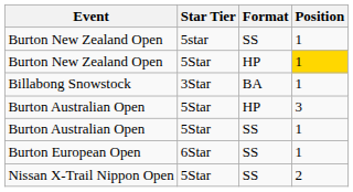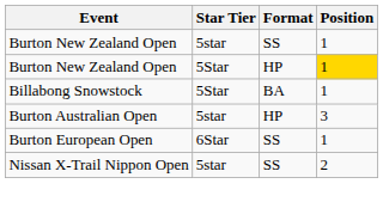Billabong Snowstock | Star Tier: 3Star -> 5Star
Burton Australian Open / HP | Star Tier: 5Star -> 5star
- row: Burton Australian Open | 5Star | SS | 1
Nissan X-Trail Nippon Open | Star Tier: 5Star -> 5star
